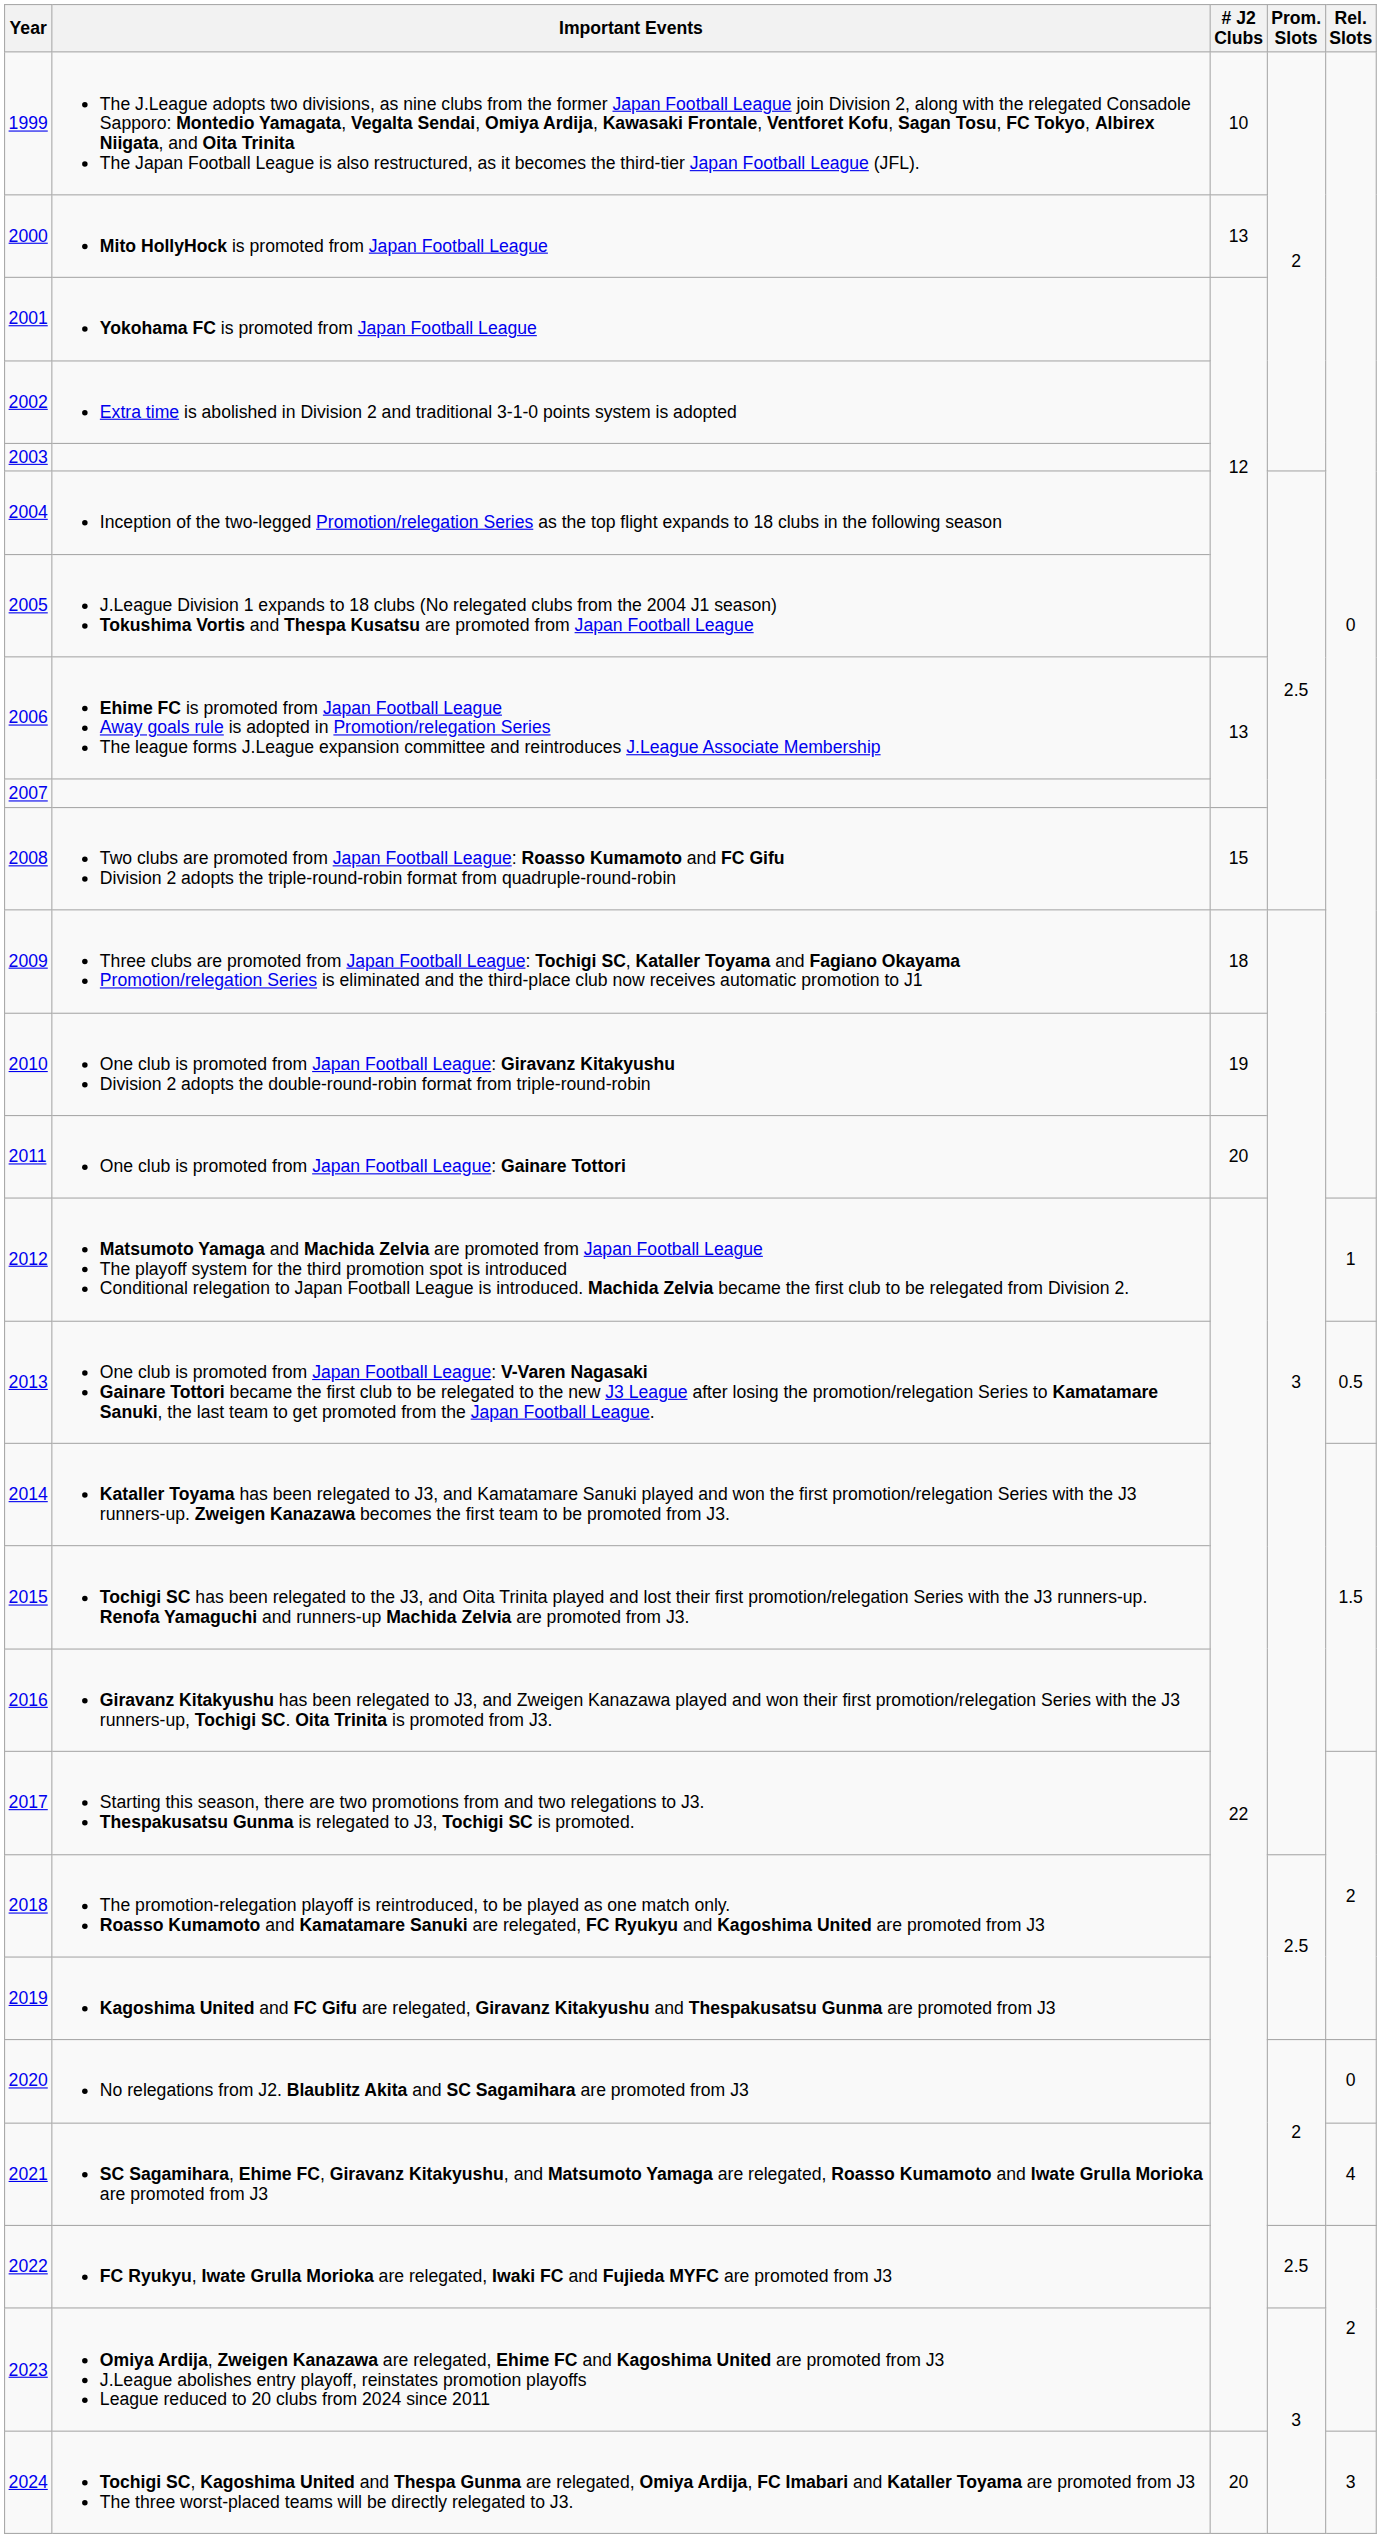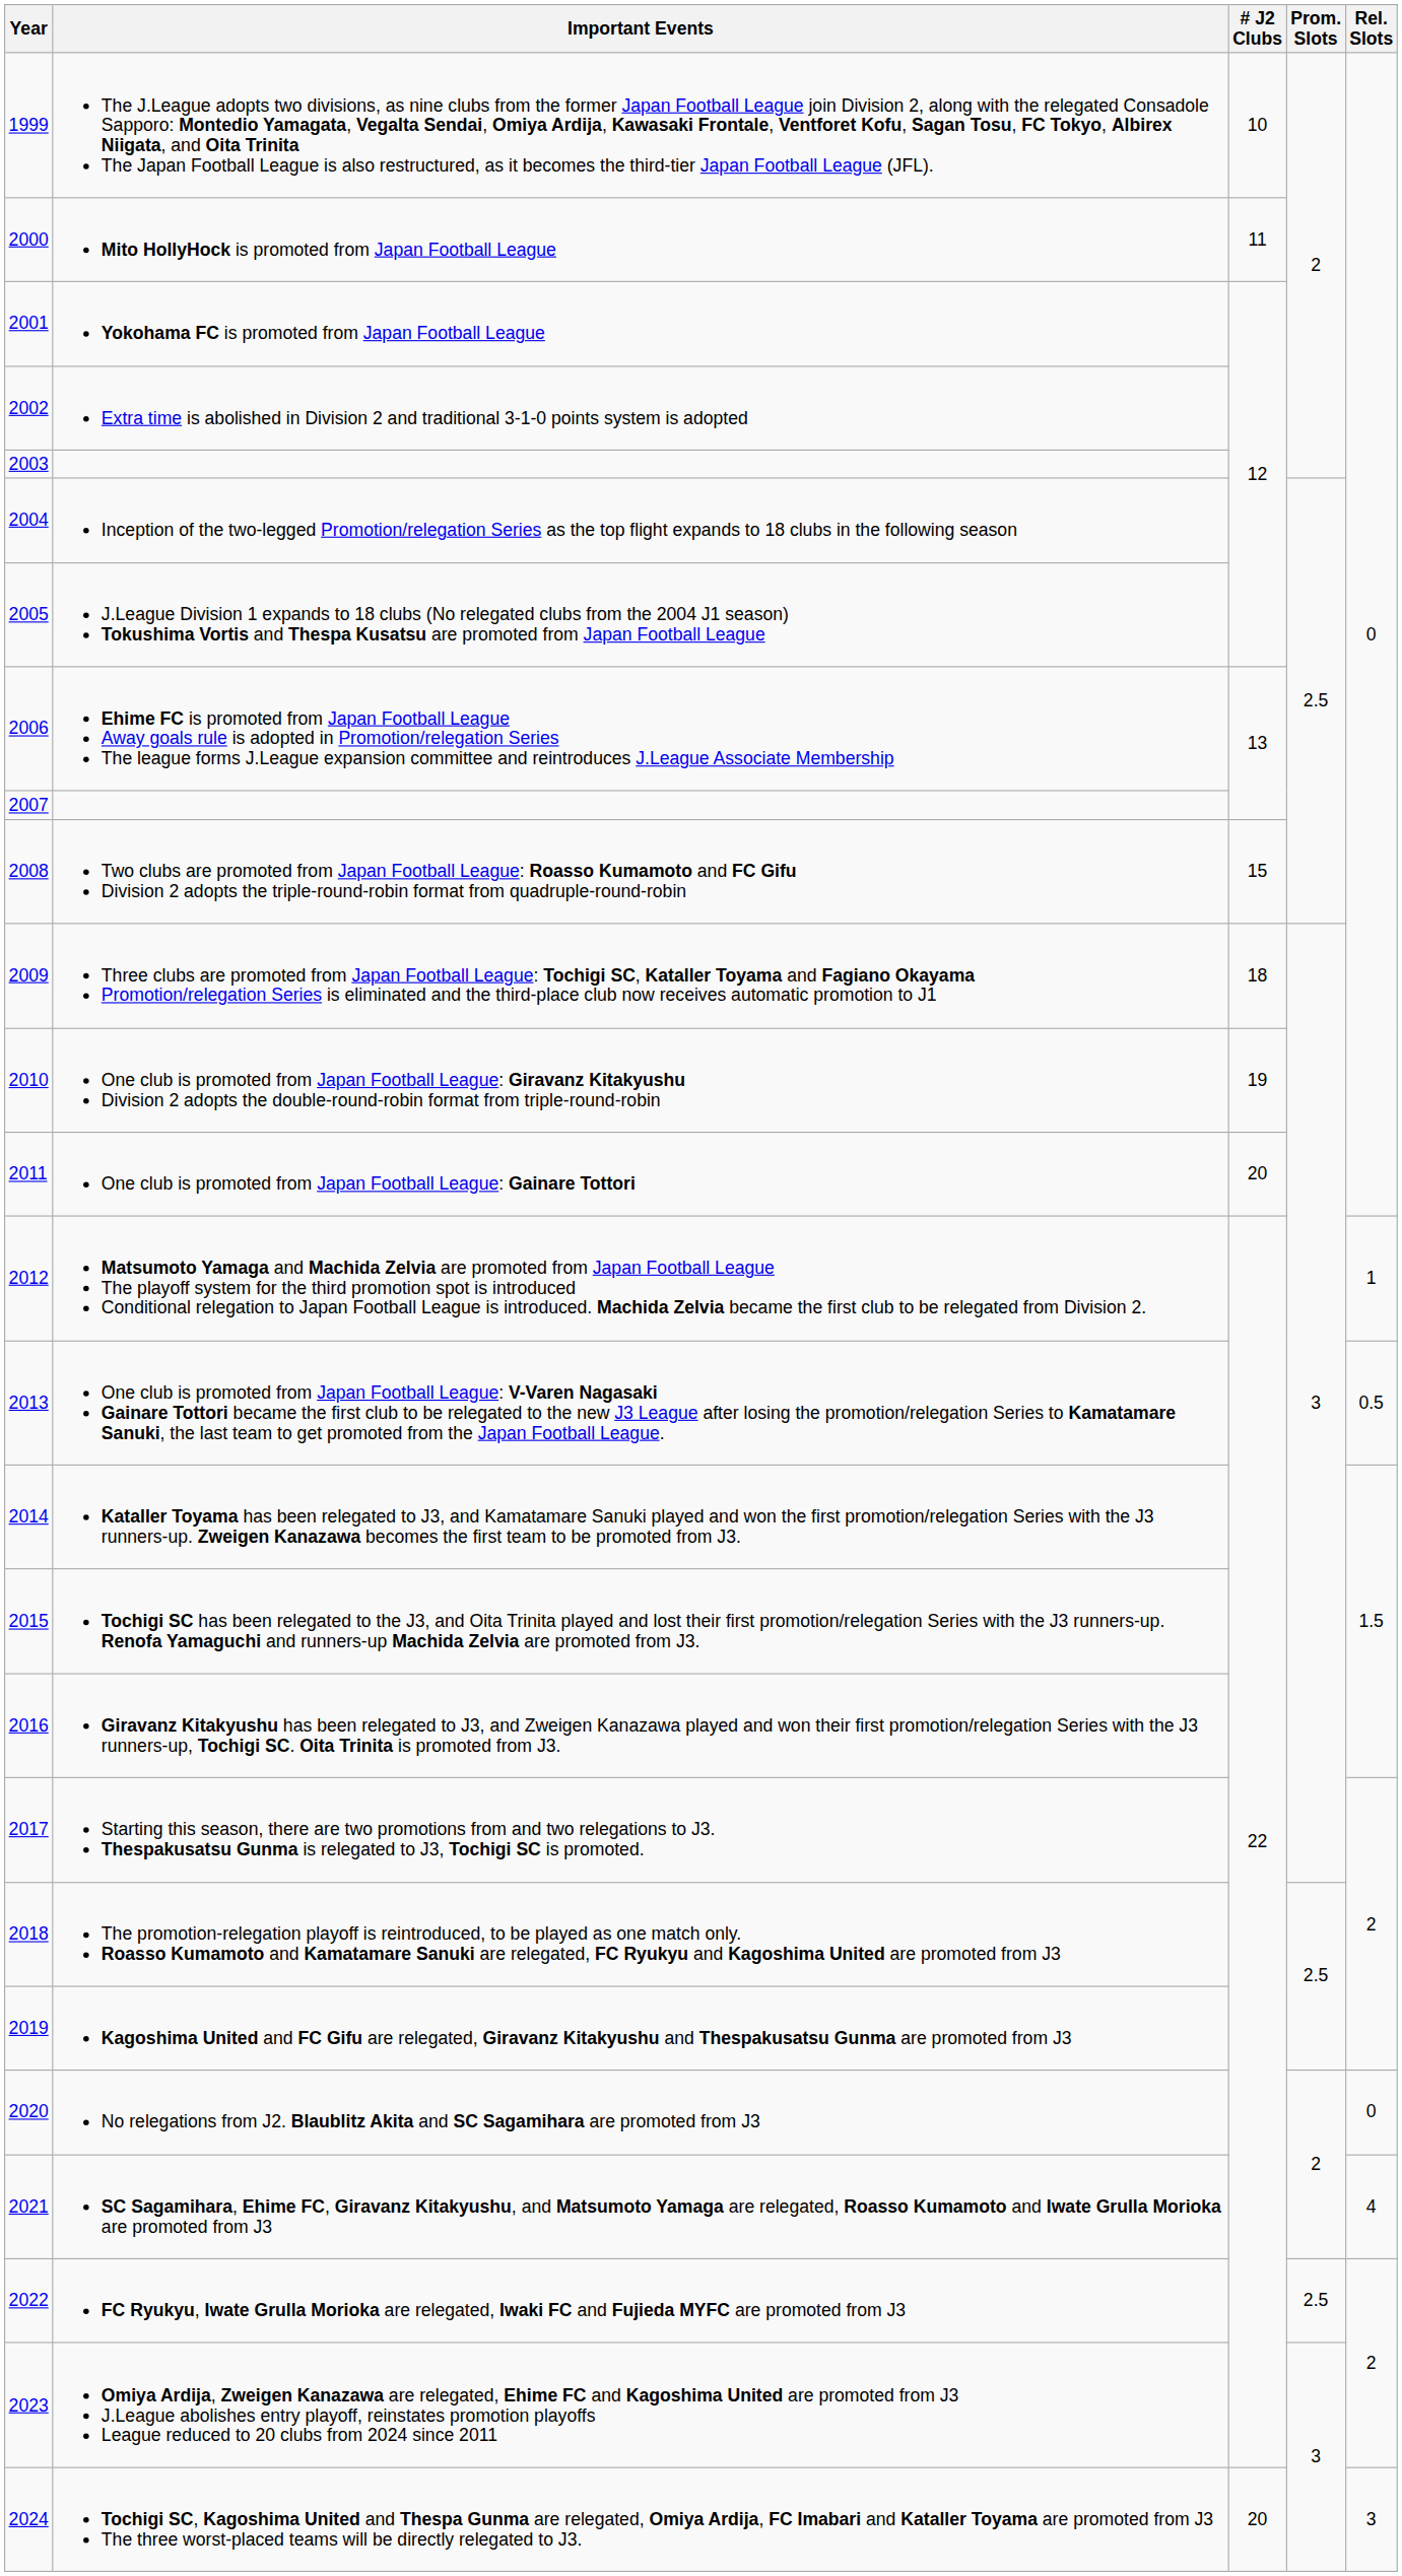Mito HollyHock is promoted from Japan Football League | # J2 Clubs: 13 -> 11
